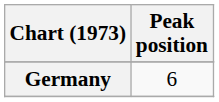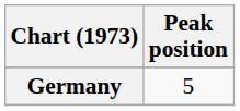Germany | Peak position: 6 -> 5
